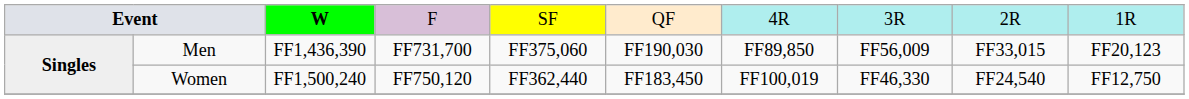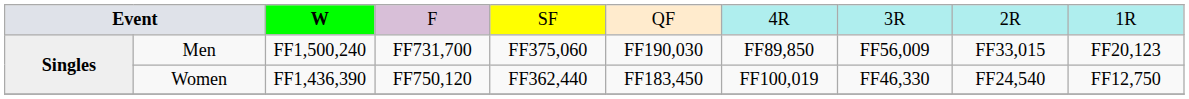Men | column 3: FF1,436,390 -> FF1,500,240
Women | column 3: FF1,500,240 -> FF1,436,390
